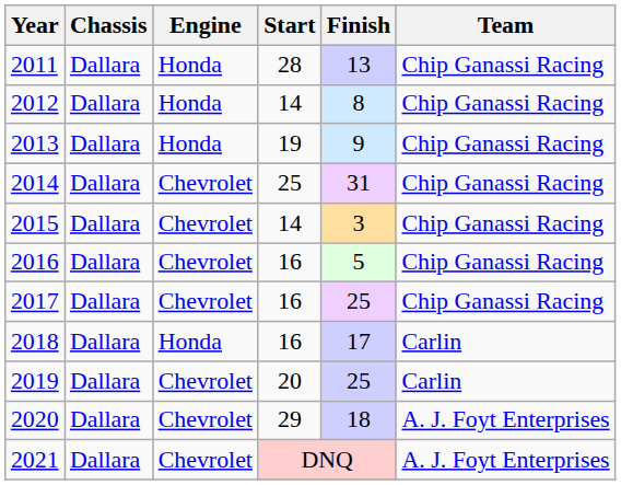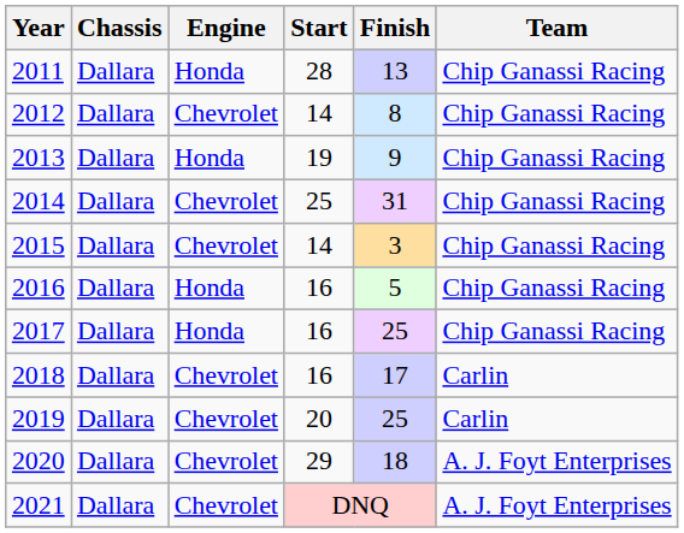2012 | Engine: Honda -> Chevrolet
2016 | Engine: Chevrolet -> Honda
2017 | Engine: Chevrolet -> Honda
2018 | Engine: Honda -> Chevrolet
